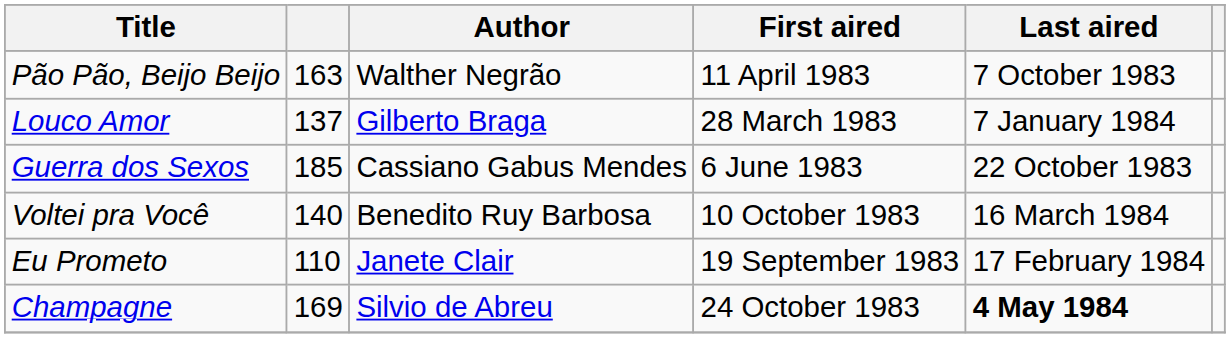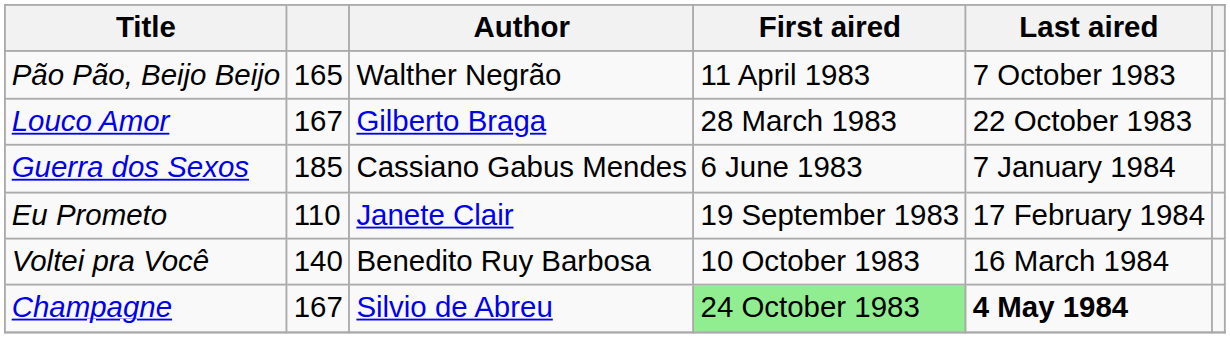Pão Pão, Beijo Beijo | column 2: 163 -> 165
Louco Amor | column 2: 137 -> 167
Louco Amor | Last aired: 7 January 1984 -> 22 October 1983
Guerra dos Sexos | Last aired: 22 October 1983 -> 7 January 1984
rows swapped: Eu Prometo <-> Voltei pra Você
Champagne | column 2: 169 -> 167
Champagne | First aired: no background -> lightgreen background
